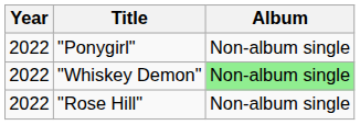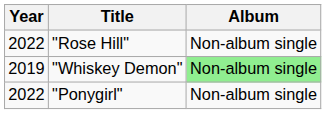rows swapped: "Rose Hill" <-> "Ponygirl"
"Whiskey Demon" | Year: 2022 -> 2019
